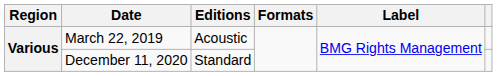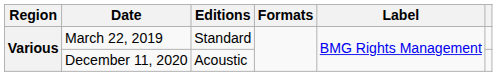March 22, 2019 | Editions: Acoustic -> Standard
December 11, 2020 | Editions: Standard -> Acoustic
